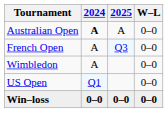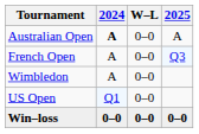columns swapped: 2025 <-> W–L
